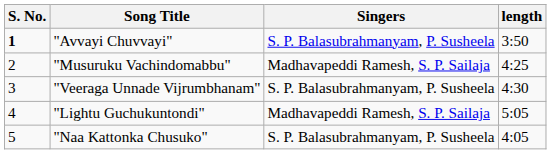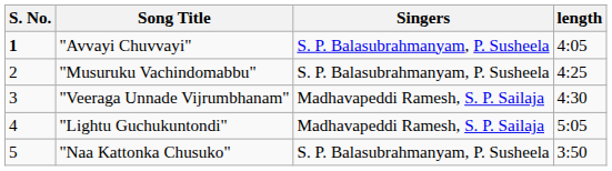"Avvayi Chuvvayi" | length: 3:50 -> 4:05
"Musuruku Vachindomabbu" | Singers: Madhavapeddi Ramesh, S. P. Sailaja -> S. P. Balasubrahmanyam, P. Susheela
"Veeraga Unnade Vijrumbhanam" | Singers: S. P. Balasubrahmanyam, P. Susheela -> Madhavapeddi Ramesh, S. P. Sailaja
"Naa Kattonka Chusuko" | length: 4:05 -> 3:50
